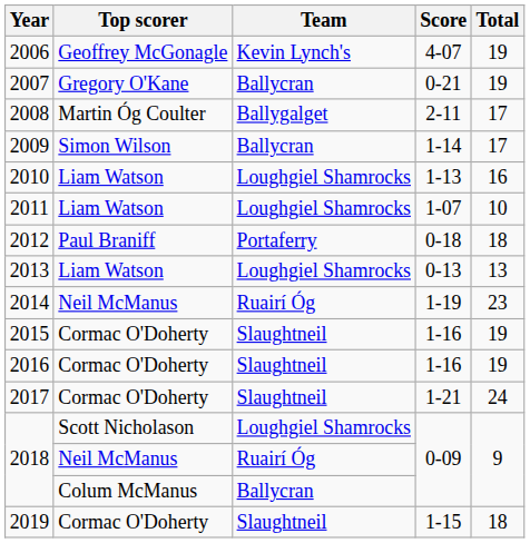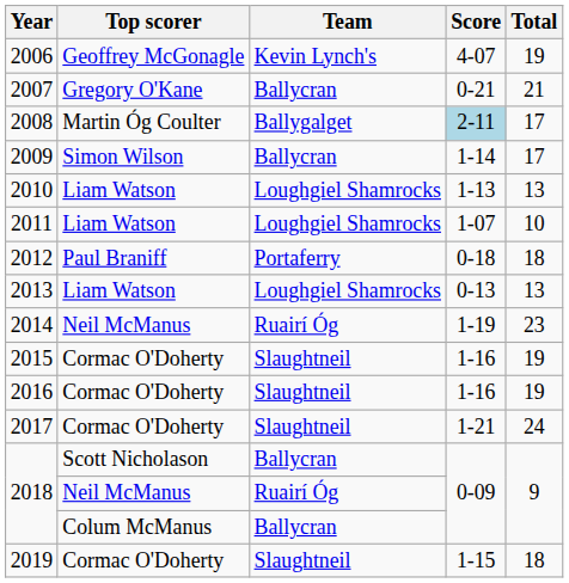2007 | Total: 19 -> 21
2008 | Score: no background -> lightblue background
2010 | Total: 16 -> 13
2018 / Scott Nicholason | Team: Loughgiel Shamrocks -> Ballycran
